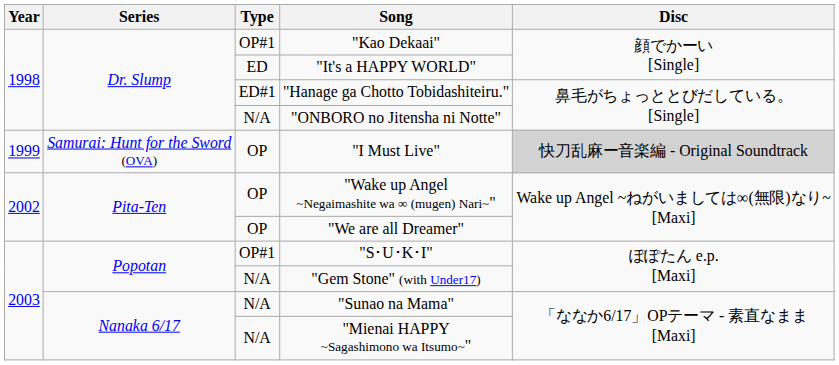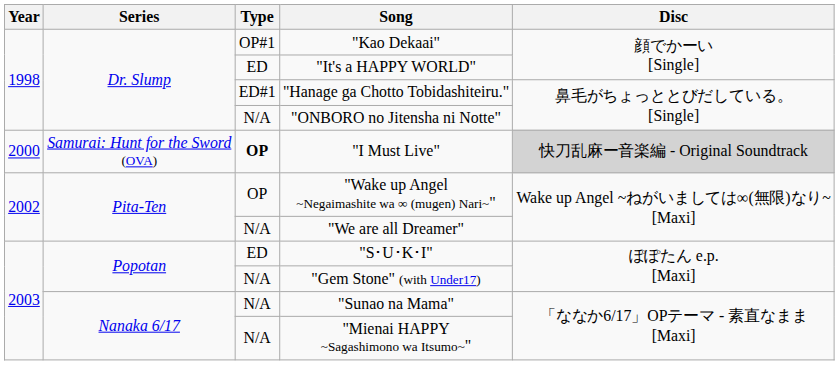"I Must Live" | Year: 1999 -> 2000
"I Must Live" | Type: normal -> bold
"We are all Dreamer" | Type: OP -> N/A
"S･U･K･I" | Type: OP#1 -> ED
